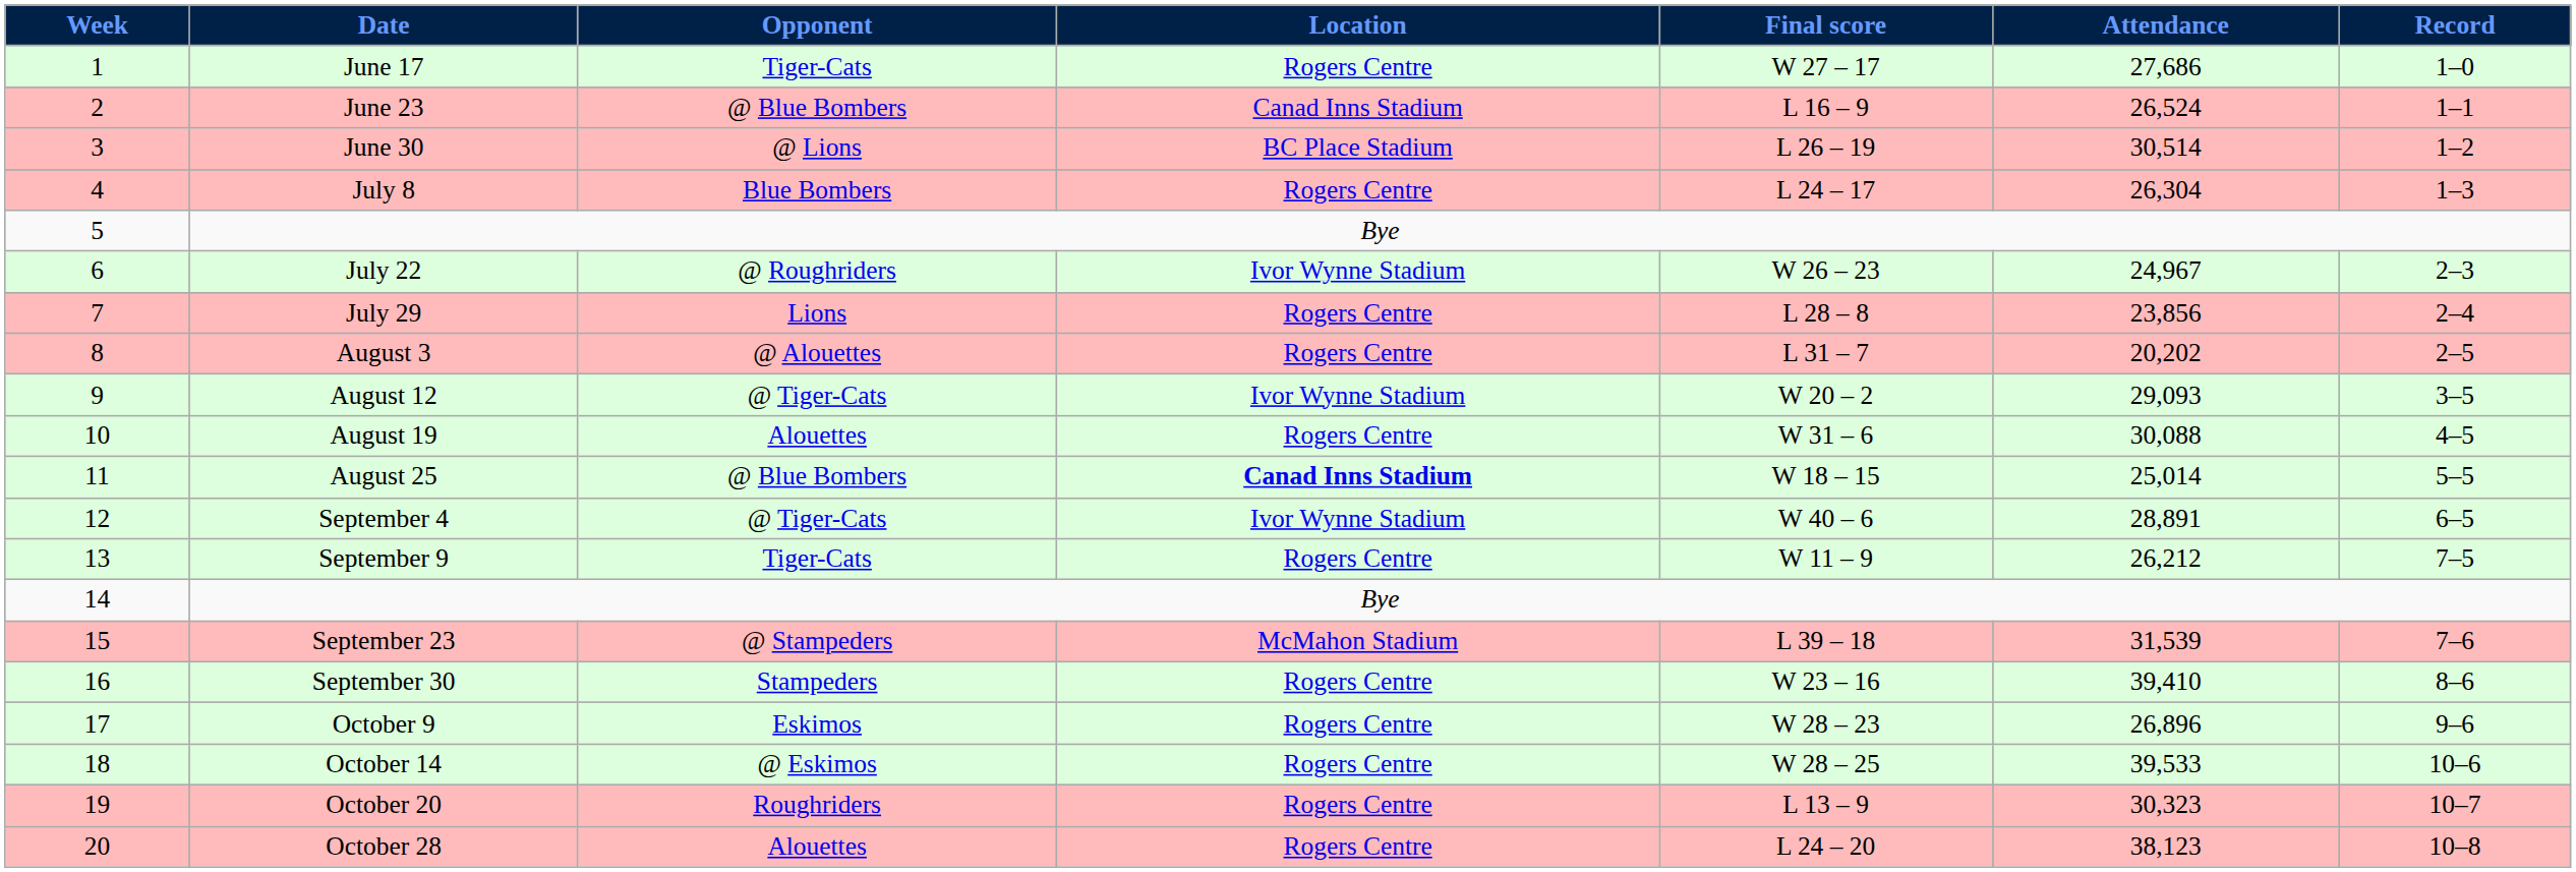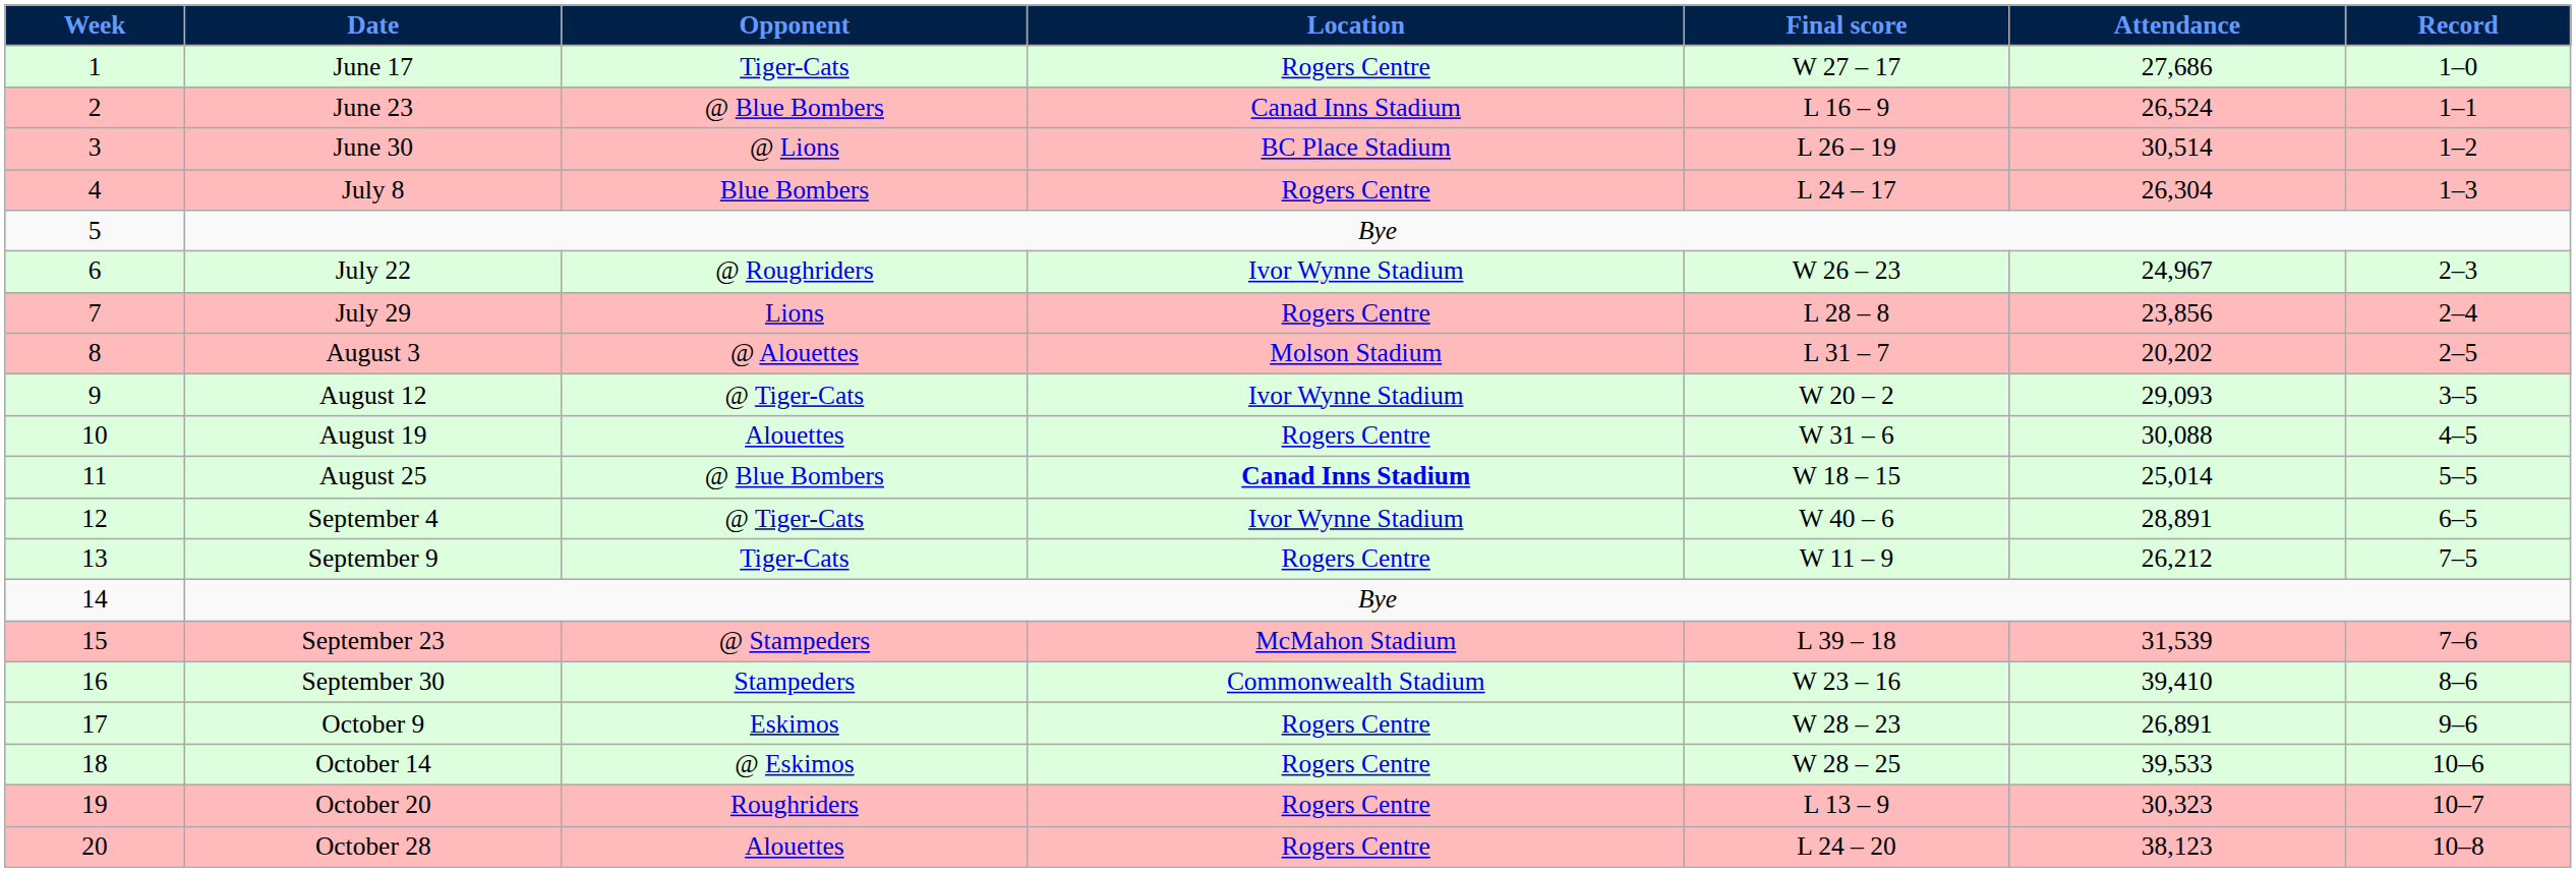August 3 | Location: Rogers Centre -> Molson Stadium
September 30 | Location: Rogers Centre -> Commonwealth Stadium
October 9 | Attendance: 26,896 -> 26,891
